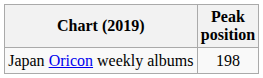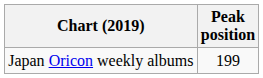Japan Oricon weekly albums | Peak position: 198 -> 199
